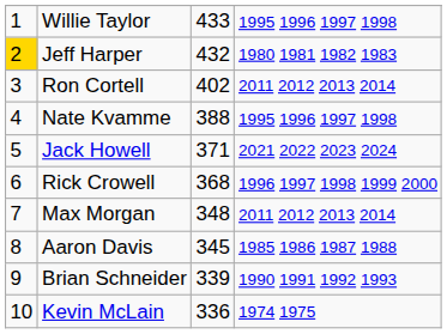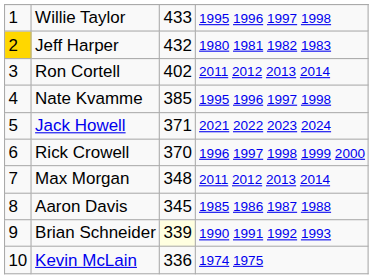Nate Kvamme | column 3: 388 -> 385
Rick Crowell | column 3: 368 -> 370
Brian Schneider | column 3: no background -> lightyellow background
